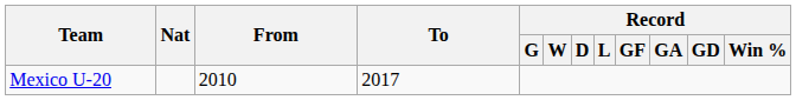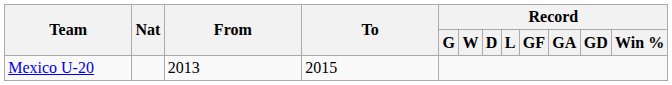Mexico U-20 | From: 2010 -> 2013
Mexico U-20 | To: 2017 -> 2015
